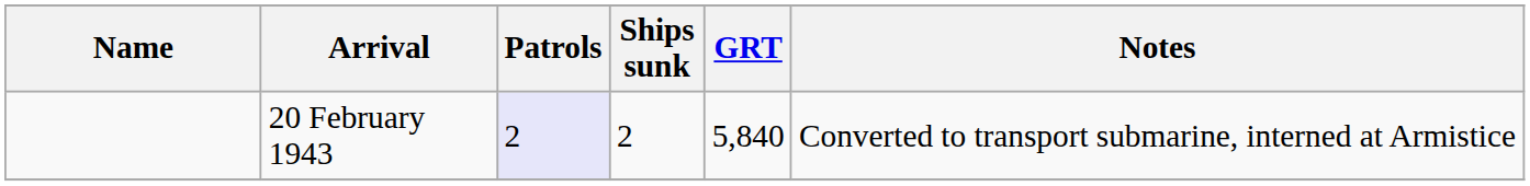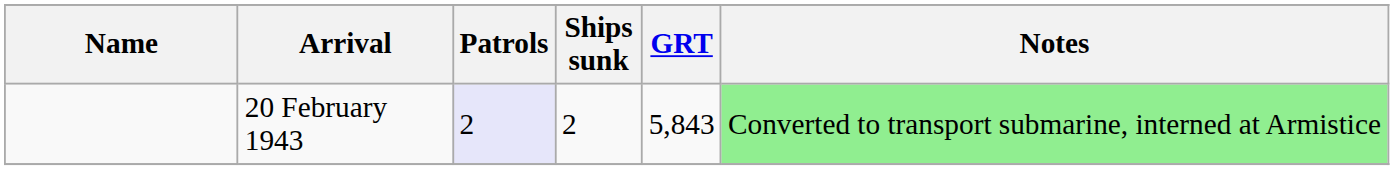20 February 1943 | GRT: 5,840 -> 5,843
20 February 1943 | Notes: no background -> lightgreen background
